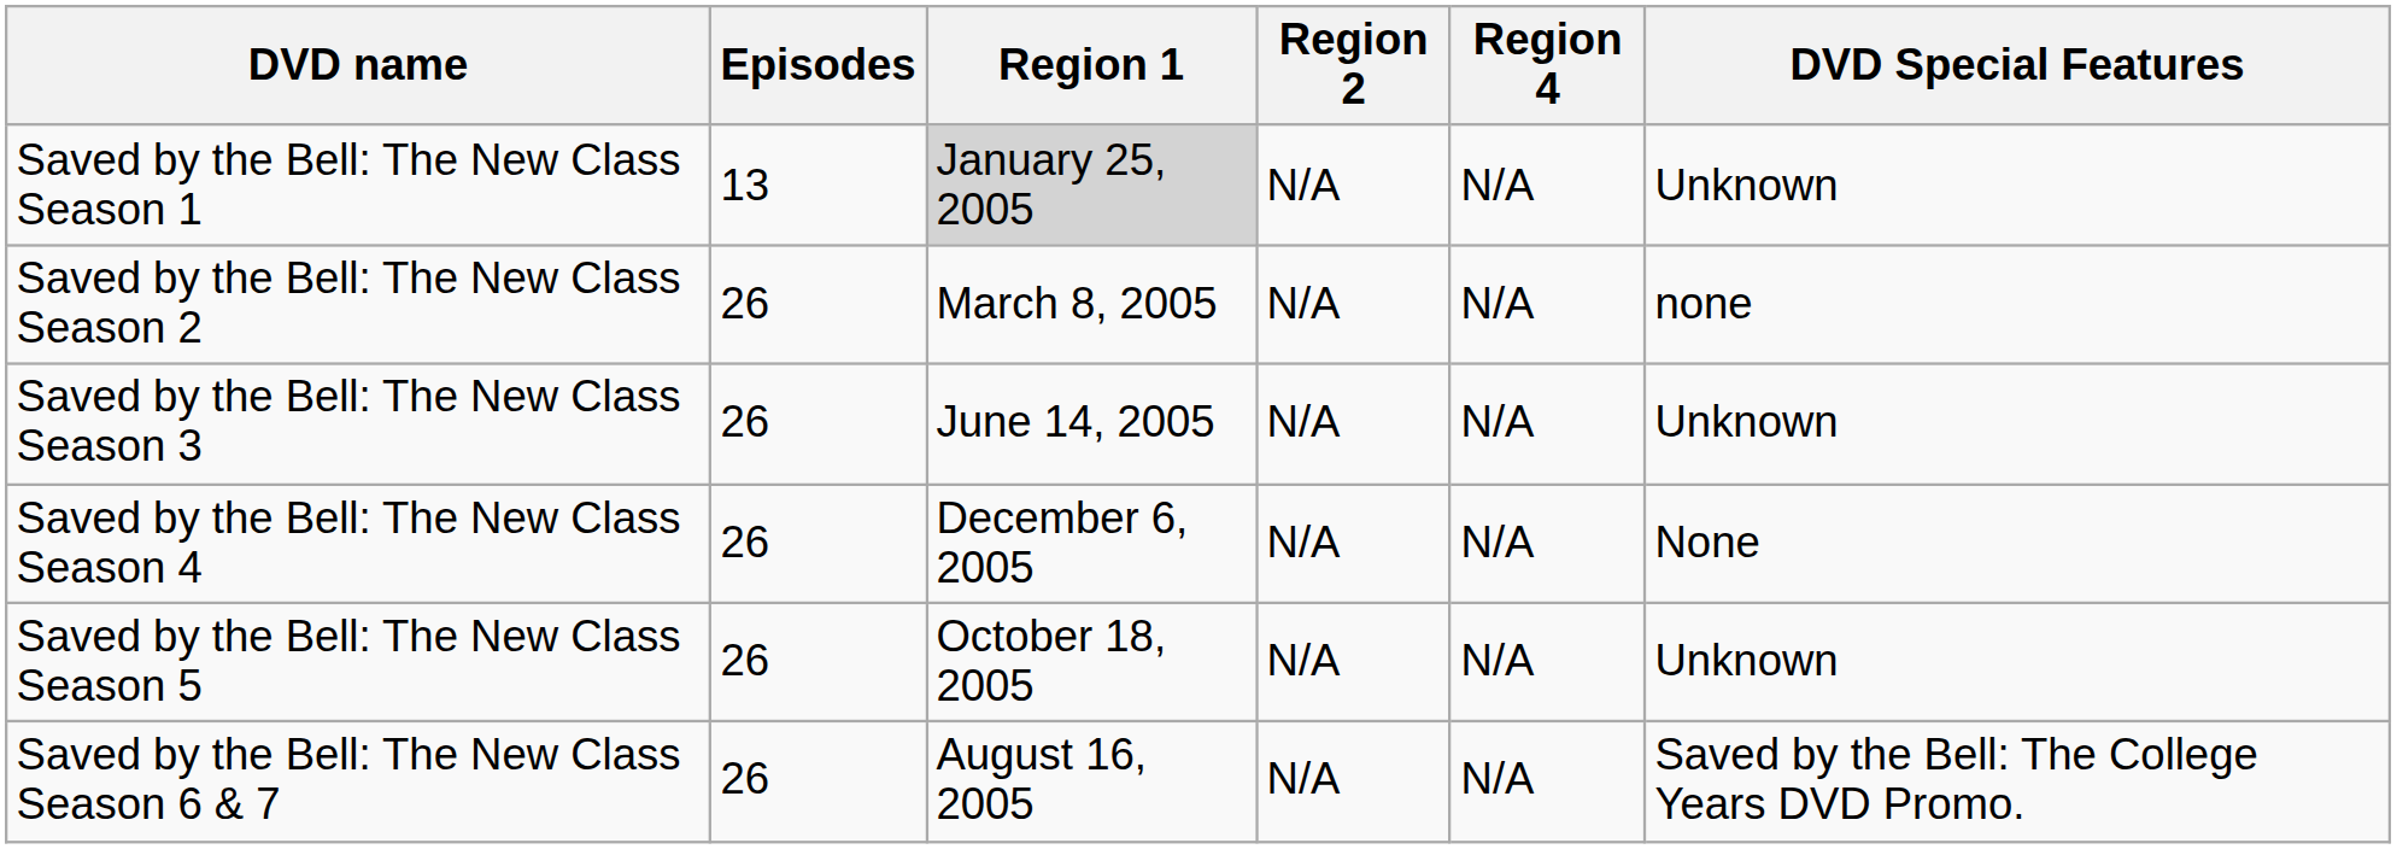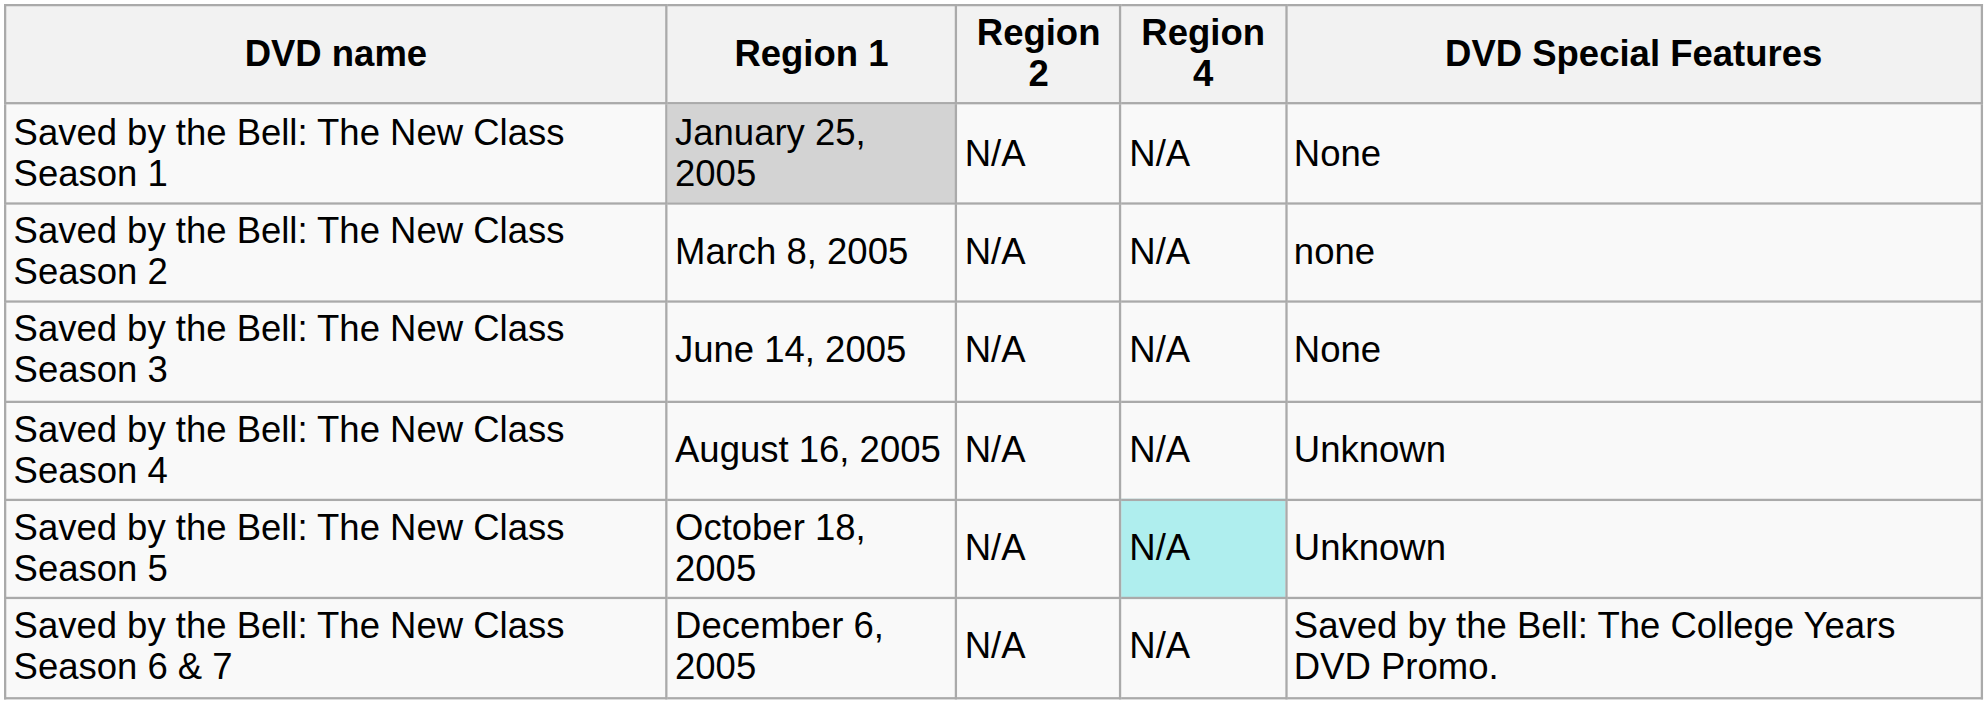- column: Episodes | 13 | 26 | 26 | 26 | 26 | 26
Saved by the Bell: The New Class Season 1 | DVD Special Features: Unknown -> None
Saved by the Bell: The New Class Season 3 | DVD Special Features: Unknown -> None
Saved by the Bell: The New Class Season 4 | Region 1: December 6, 2005 -> August 16, 2005
Saved by the Bell: The New Class Season 4 | DVD Special Features: None -> Unknown
Saved by the Bell: The New Class Season 5 | Region 4: no background -> paleturquoise background
Saved by the Bell: The New Class Season 6 & 7 | Region 1: August 16, 2005 -> December 6, 2005
